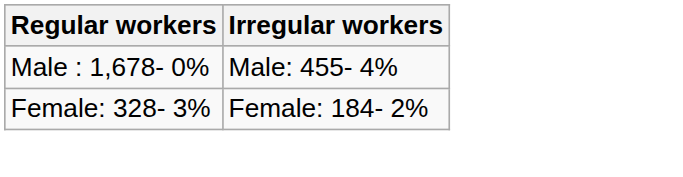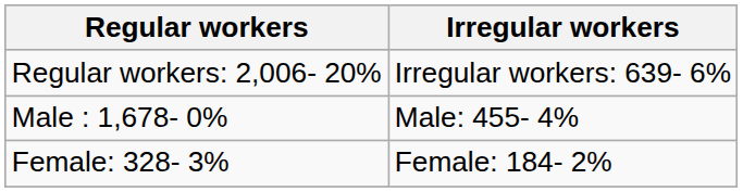+ row: Regular workers: 2,006- 20% | Irregular workers: 639- 6%
